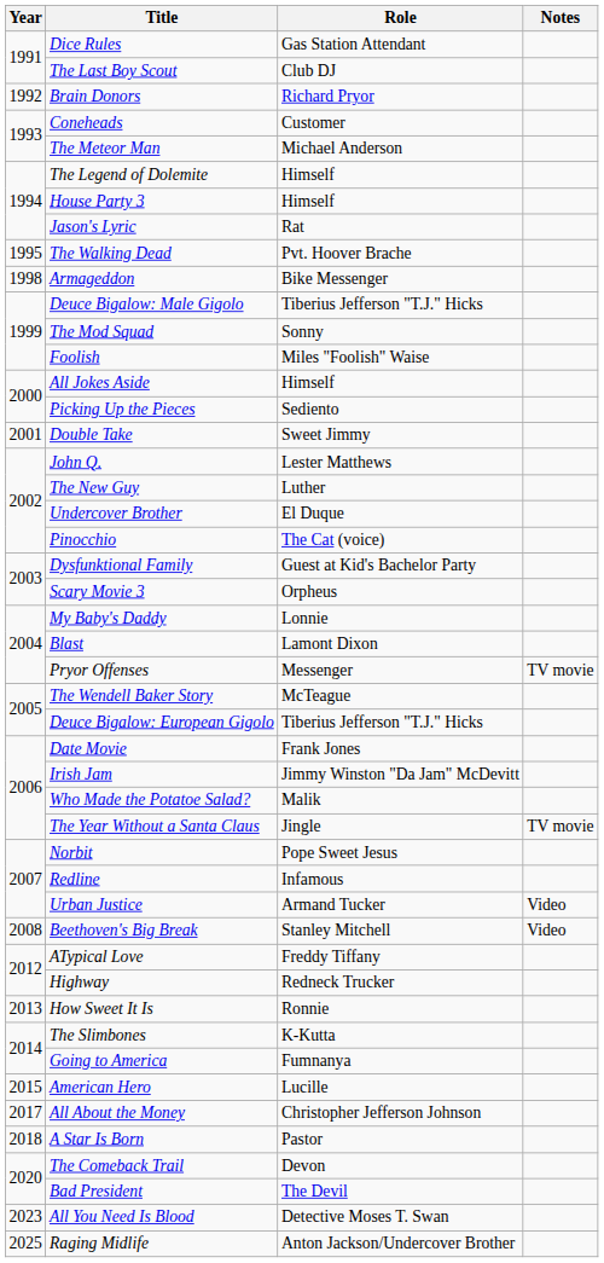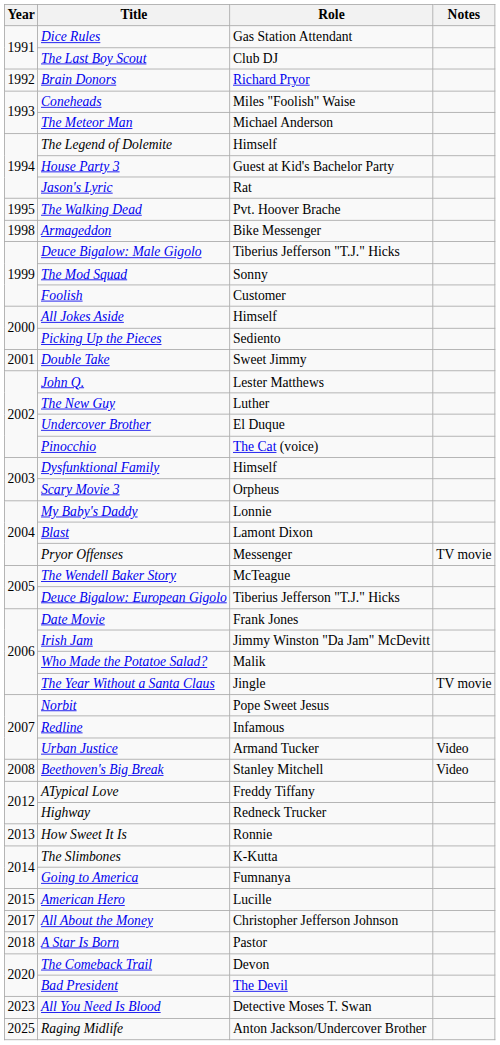Coneheads | Role: Customer -> Miles "Foolish" Waise
House Party 3 | Role: Himself -> Guest at Kid's Bachelor Party
Foolish | Role: Miles "Foolish" Waise -> Customer
Dysfunktional Family | Role: Guest at Kid's Bachelor Party -> Himself
